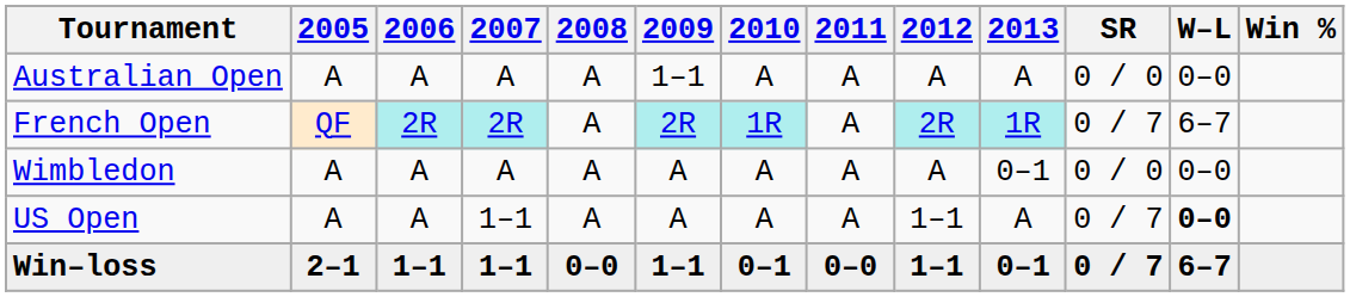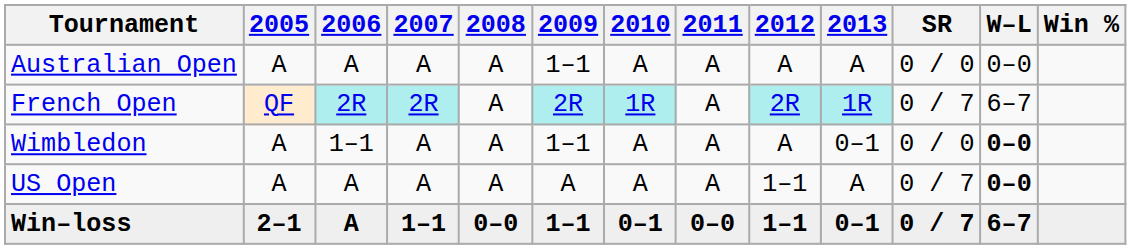Wimbledon | 2006: A -> 1–1
Wimbledon | 2009: A -> 1–1
Wimbledon | W–L: normal -> bold
US Open | 2007: 1–1 -> A
Win–loss | 2006: 1–1 -> A
